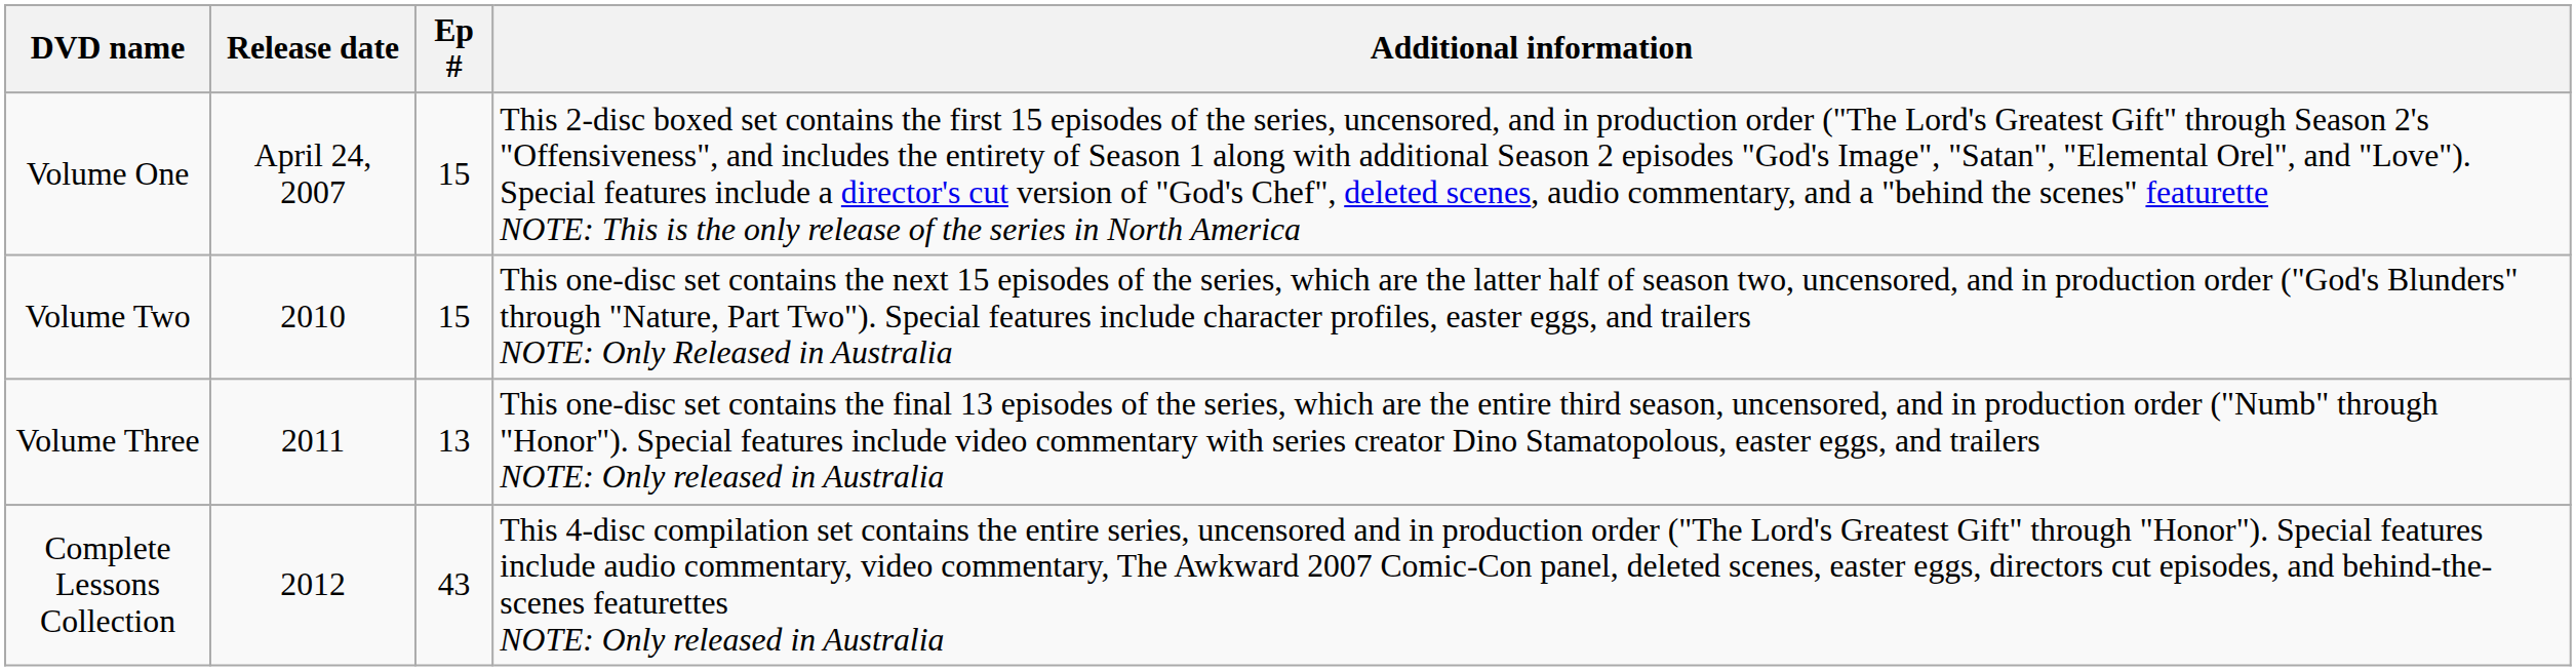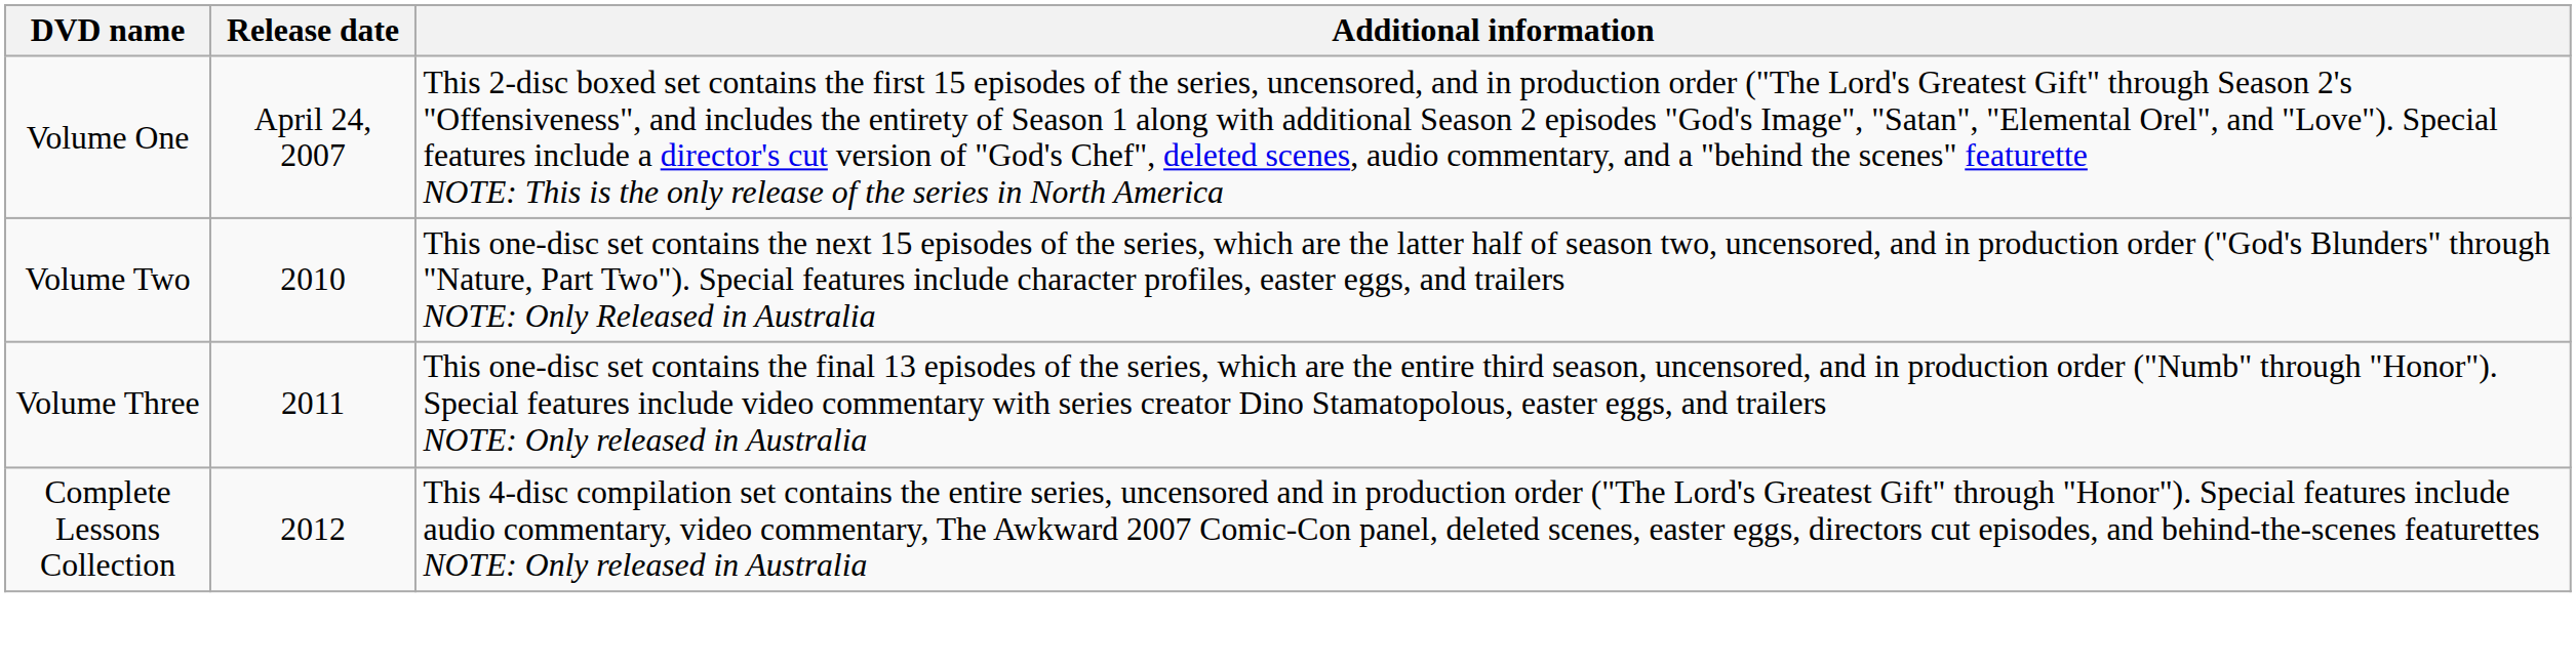- column: Ep # | 15 | 15 | 13 | 43
